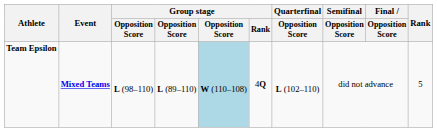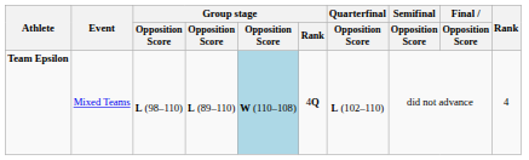Team Epsilon | Event: bold -> normal
Team Epsilon | Rank: 5 -> 4
